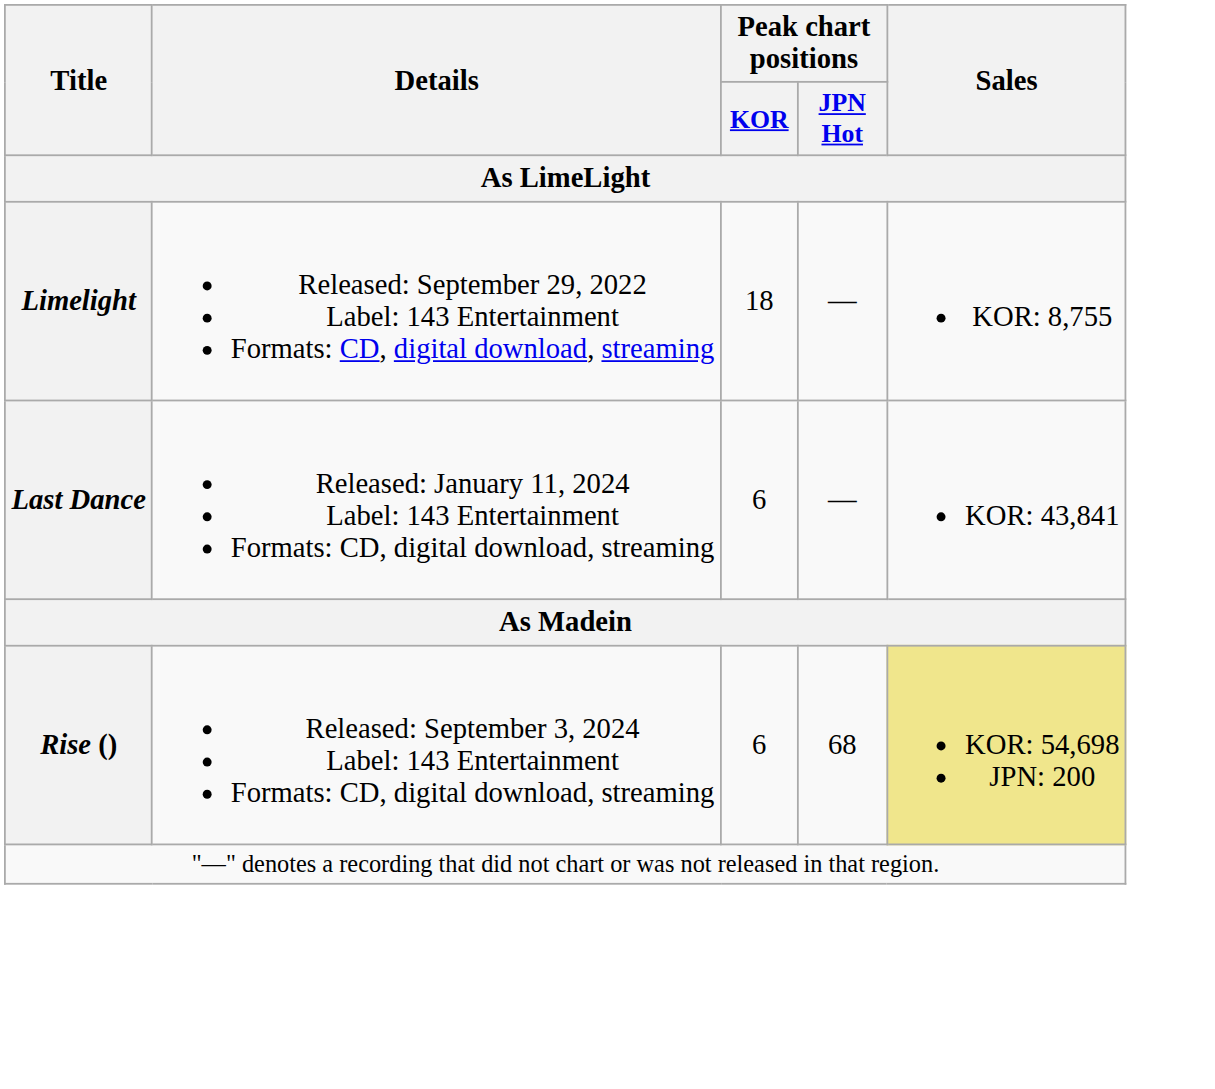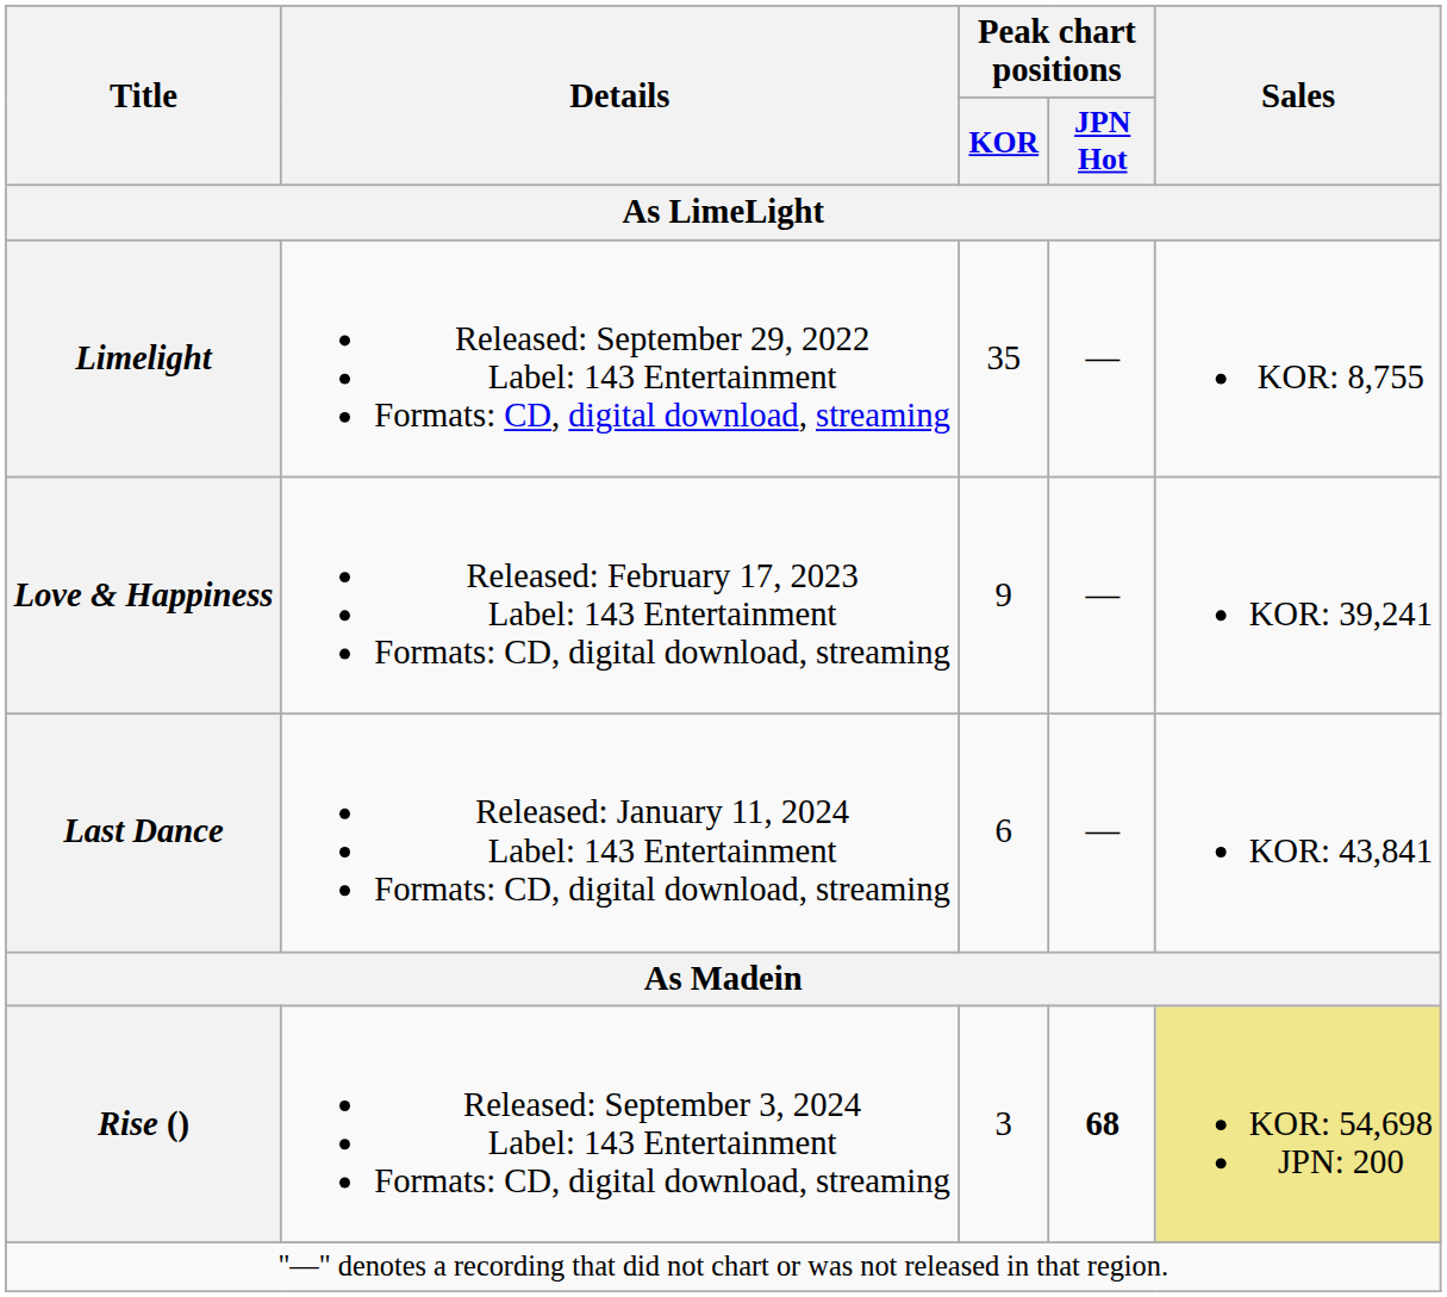Limelight | Peak chart positions / KOR: 18 -> 35
+ row: Love & Happiness | Released: February 17, 2023 Label: 143 Entertainment Formats: CD, digital download, streaming | 9 | — | KOR: 39,241
Rise () | Peak chart positions / KOR: 6 -> 3
Rise () | Peak chart positions / JPN Hot: normal -> bold
